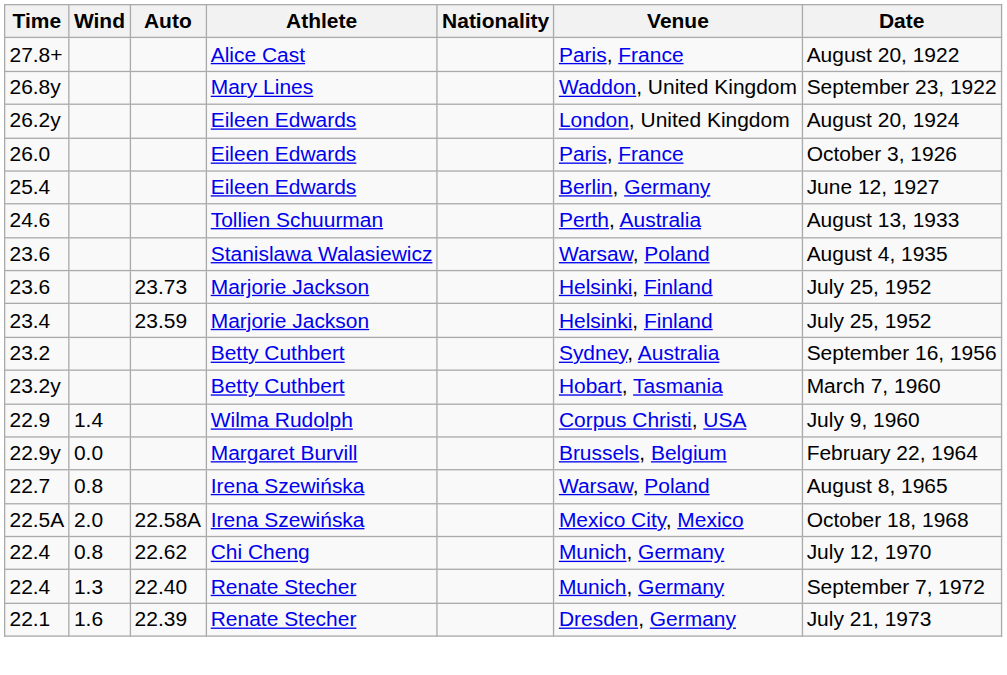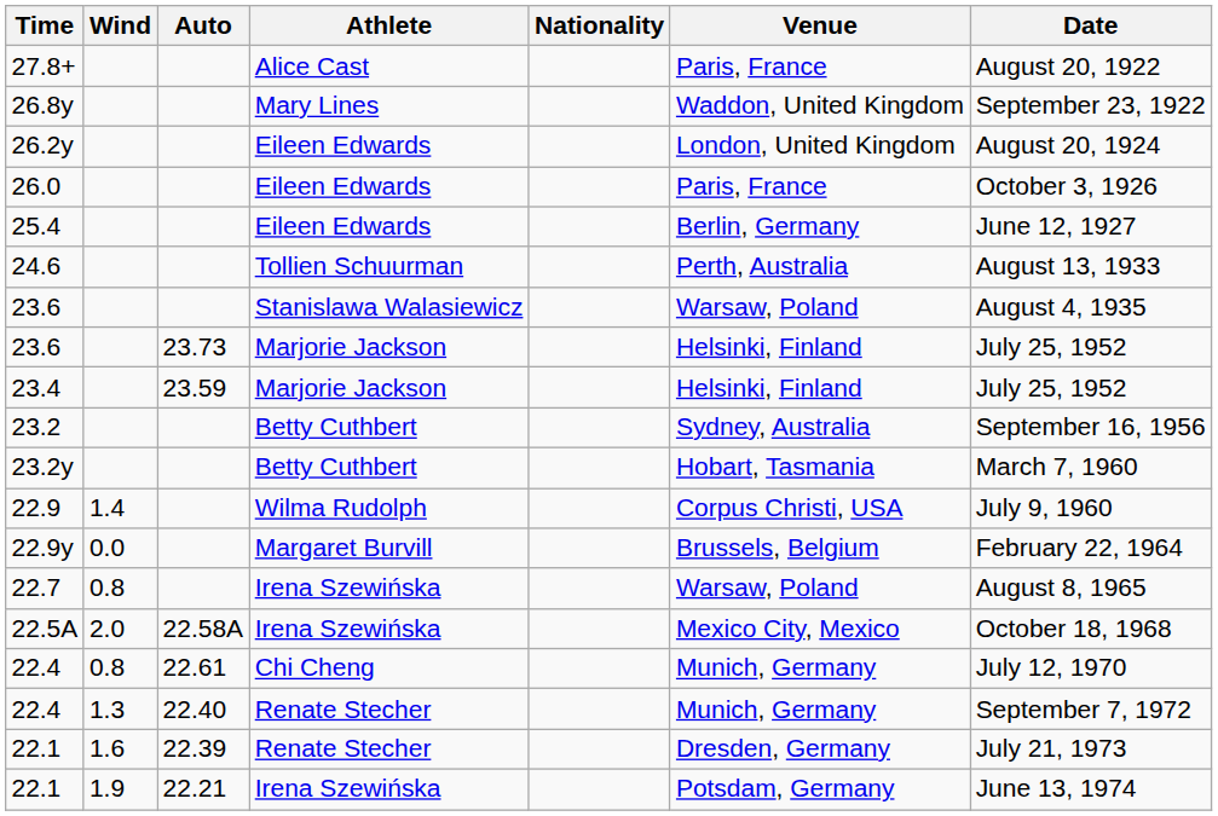22.4 / Chi Cheng | Auto: 22.62 -> 22.61
+ row: 22.1 | 1.9 | 22.21 | Irena Szewińska | Potsdam, Germany | June 13, 1974
